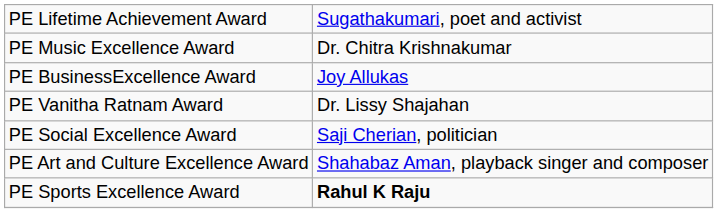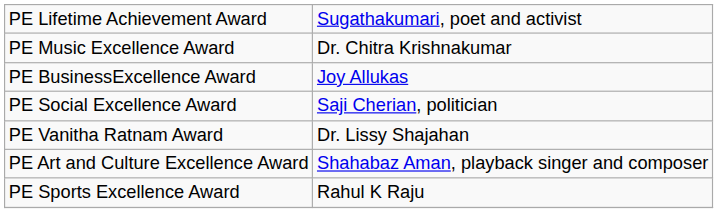rows swapped: PE Social Excellence Award <-> PE Vanitha Ratnam Award
PE Sports Excellence Award | column 2: bold -> normal
